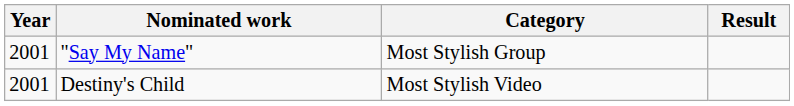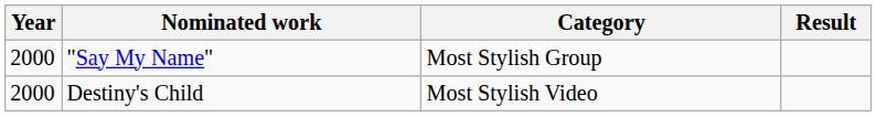"Say My Name" | Year: 2001 -> 2000
Destiny's Child | Year: 2001 -> 2000
